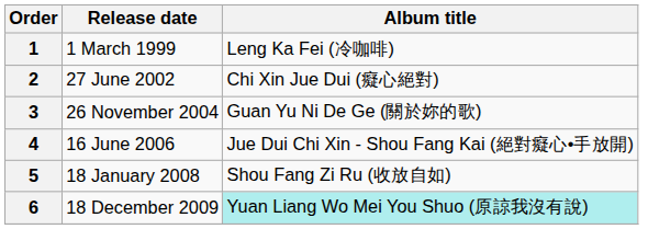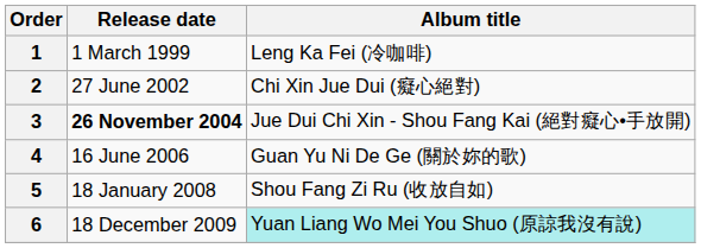3 | Release date: normal -> bold
3 | Album title: Guan Yu Ni De Ge (關於妳的歌) -> Jue Dui Chi Xin - Shou Fang Kai (絕對癡心•手放開)
4 | Album title: Jue Dui Chi Xin - Shou Fang Kai (絕對癡心•手放開) -> Guan Yu Ni De Ge (關於妳的歌)
